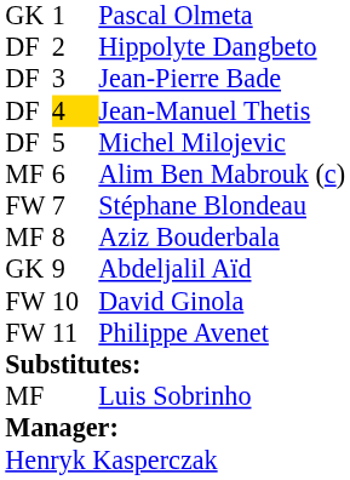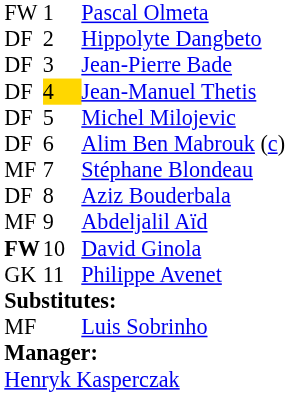Pascal Olmeta | column 1: GK -> FW
Alim Ben Mabrouk (c) | column 1: MF -> DF
Stéphane Blondeau | column 1: FW -> MF
Aziz Bouderbala | column 1: MF -> DF
Abdeljalil Aïd | column 1: GK -> MF
David Ginola | column 1: normal -> bold
Philippe Avenet | column 1: FW -> GK
